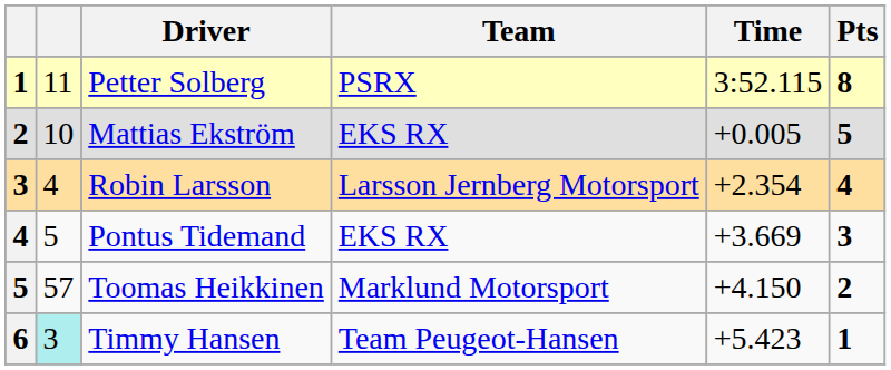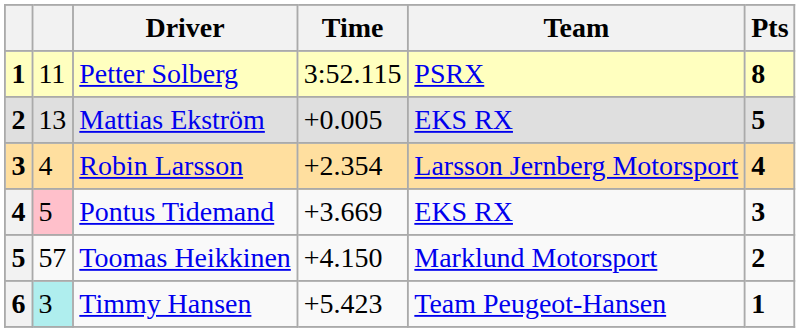columns swapped: Team <-> Time
Mattias Ekström | column 2: 10 -> 13
Pontus Tidemand | column 2: no background -> pink background
